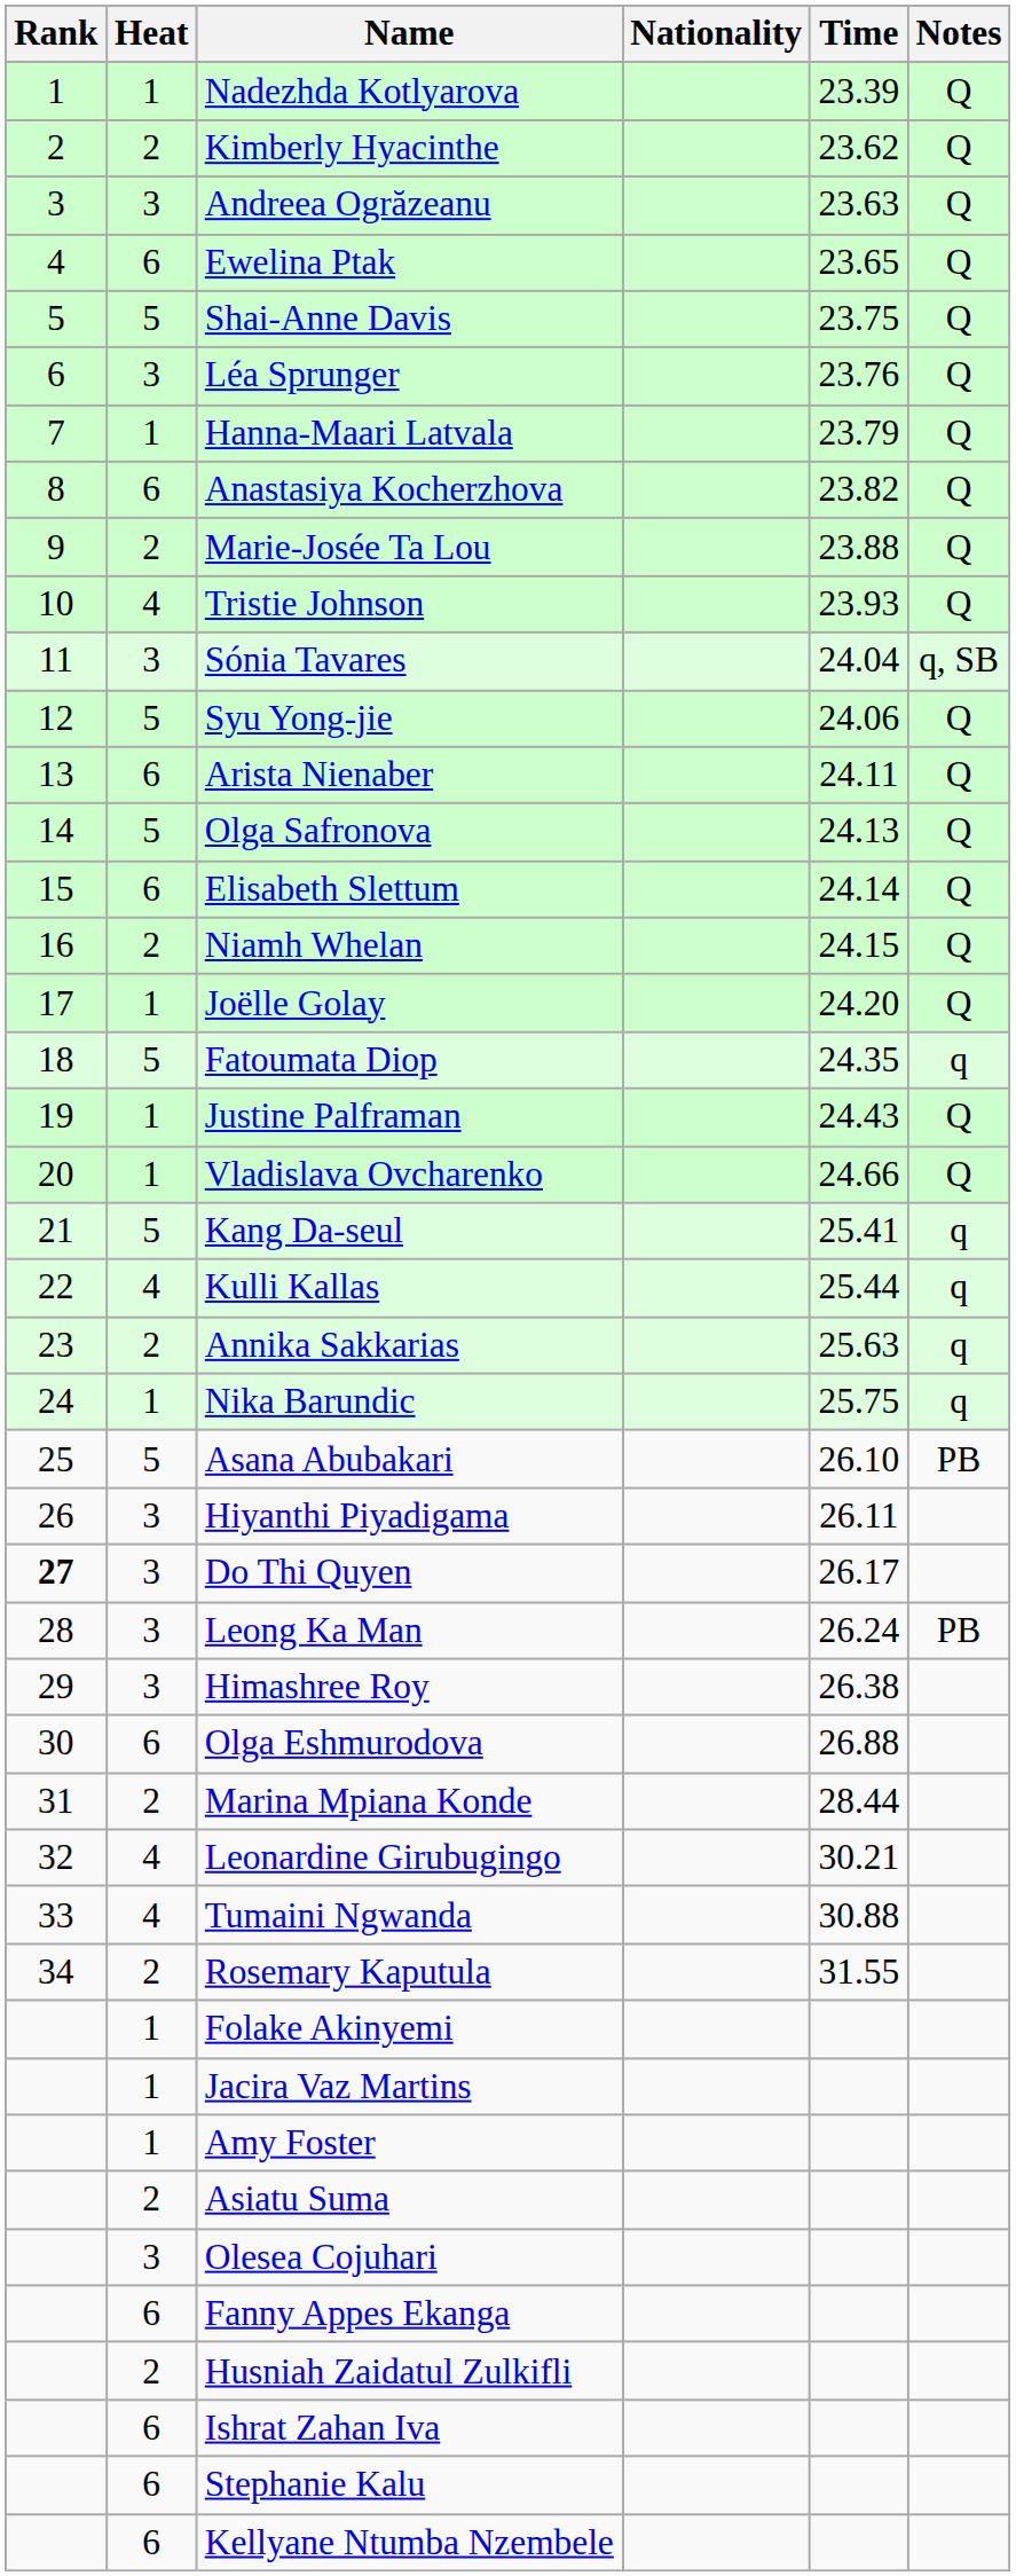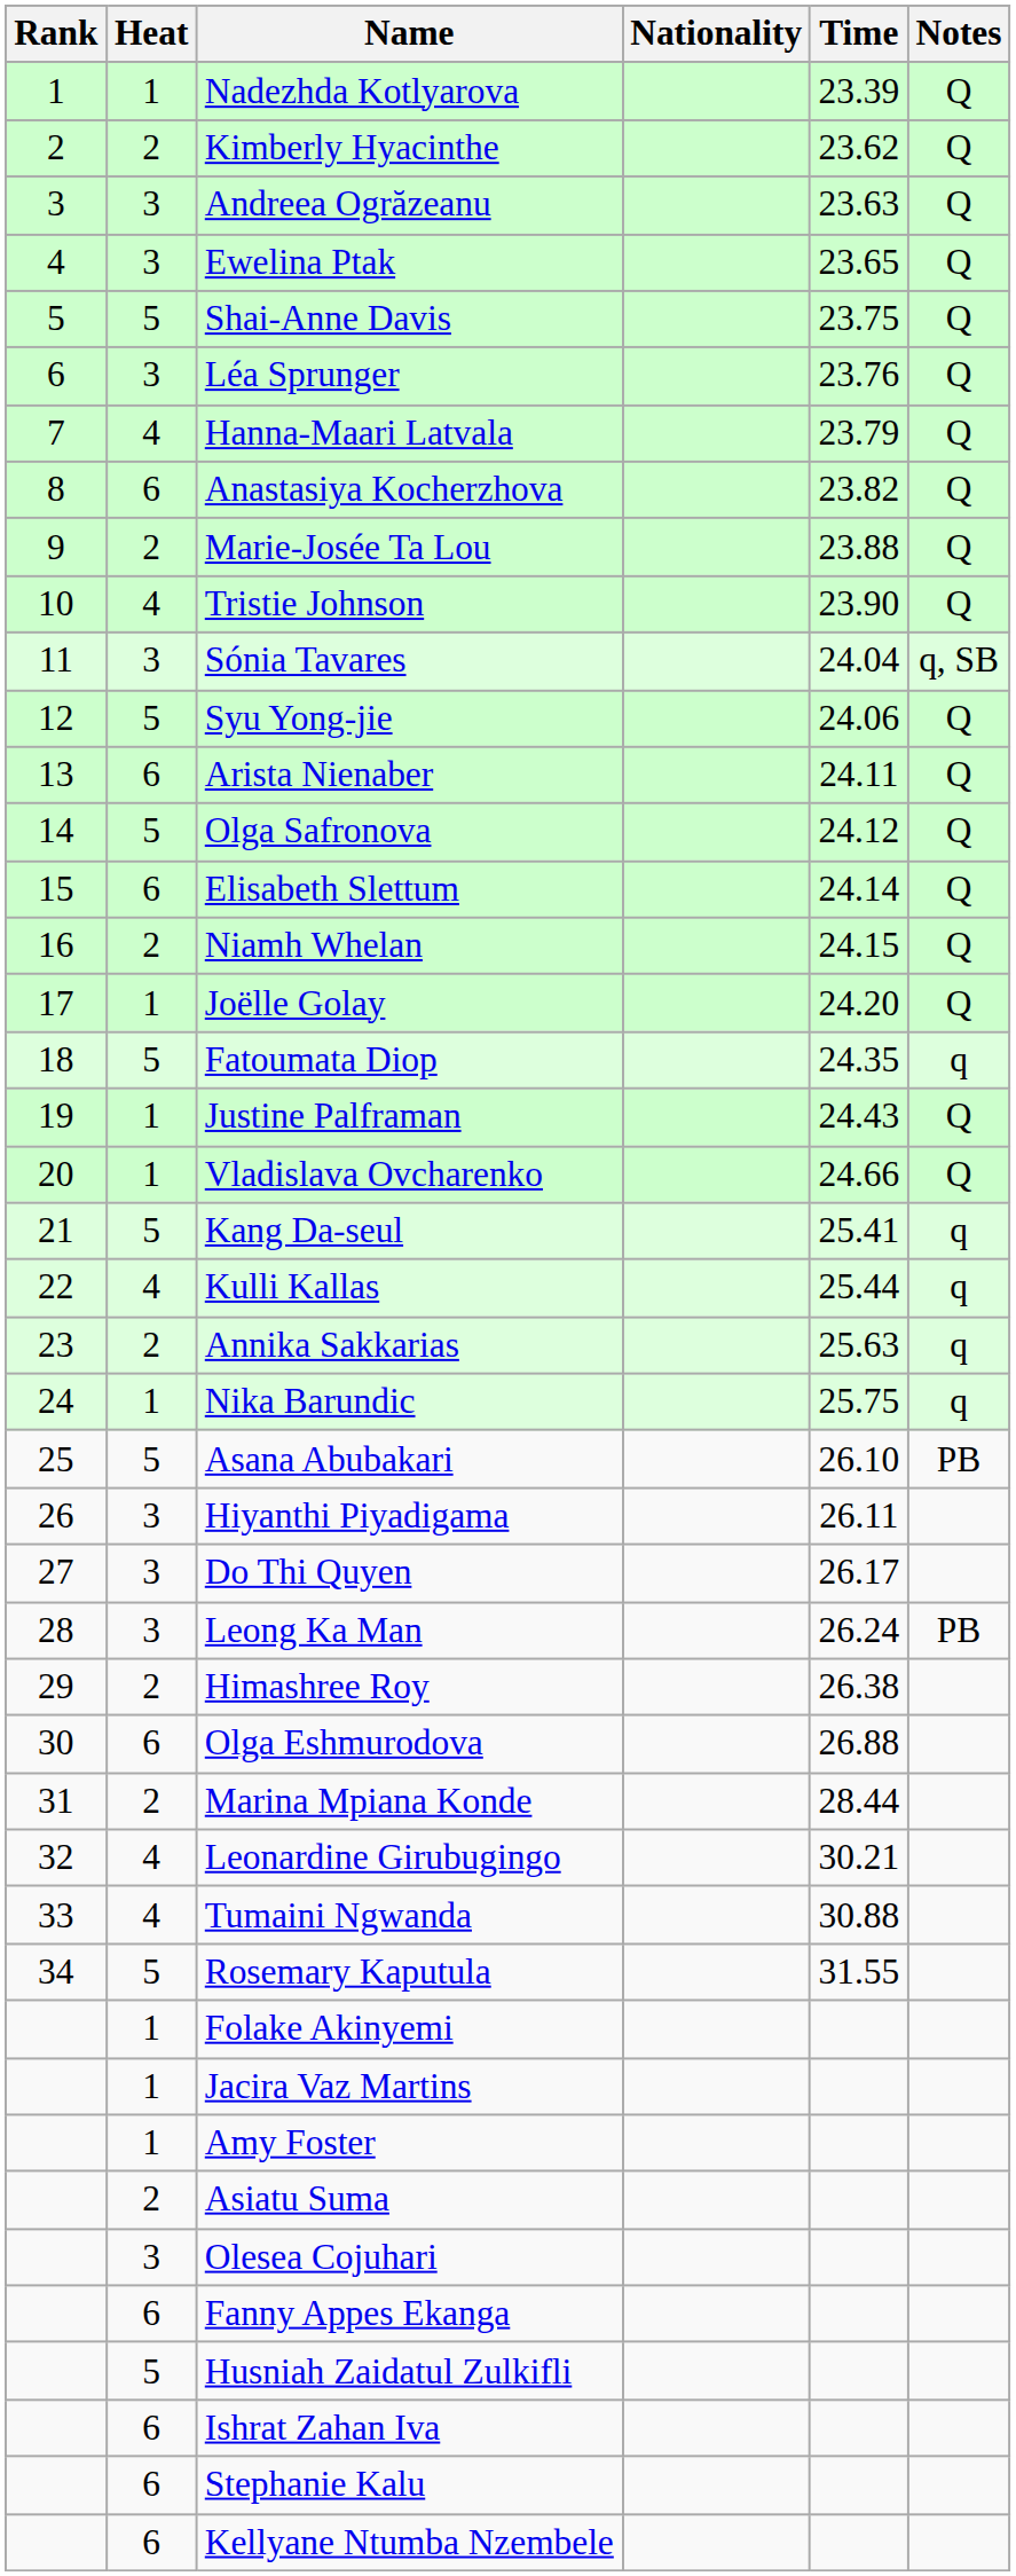Ewelina Ptak | Heat: 6 -> 3
Hanna-Maari Latvala | Heat: 1 -> 4
Tristie Johnson | Time: 23.93 -> 23.90
Olga Safronova | Time: 24.13 -> 24.12
Do Thi Quyen | Rank: bold -> normal
Himashree Roy | Heat: 3 -> 2
Rosemary Kaputula | Heat: 2 -> 5
Husniah Zaidatul Zulkifli | Heat: 2 -> 5
